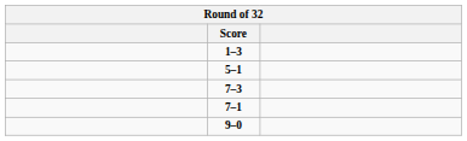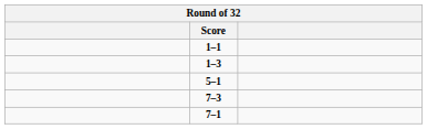+ row: 1–1
- row: 9–0
